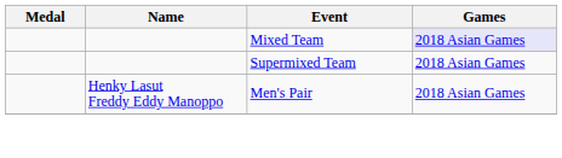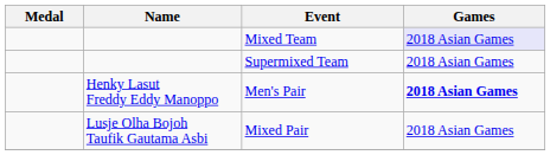Men's Pair | Games: normal -> bold
+ row: Lusje Olha Bojoh Taufik Gautama Asbi | Mixed Pair | 2018 Asian Games
